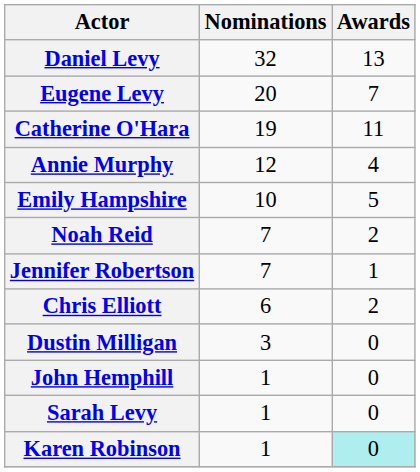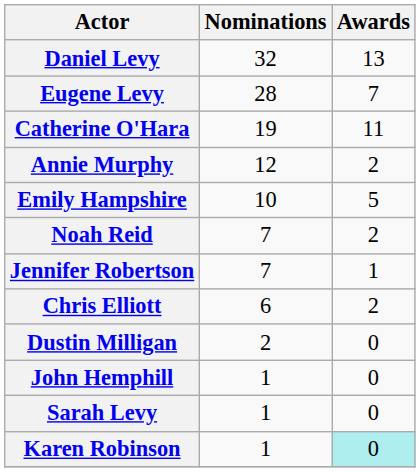Eugene Levy | Nominations: 20 -> 28
Annie Murphy | Awards: 4 -> 2
Dustin Milligan | Nominations: 3 -> 2
